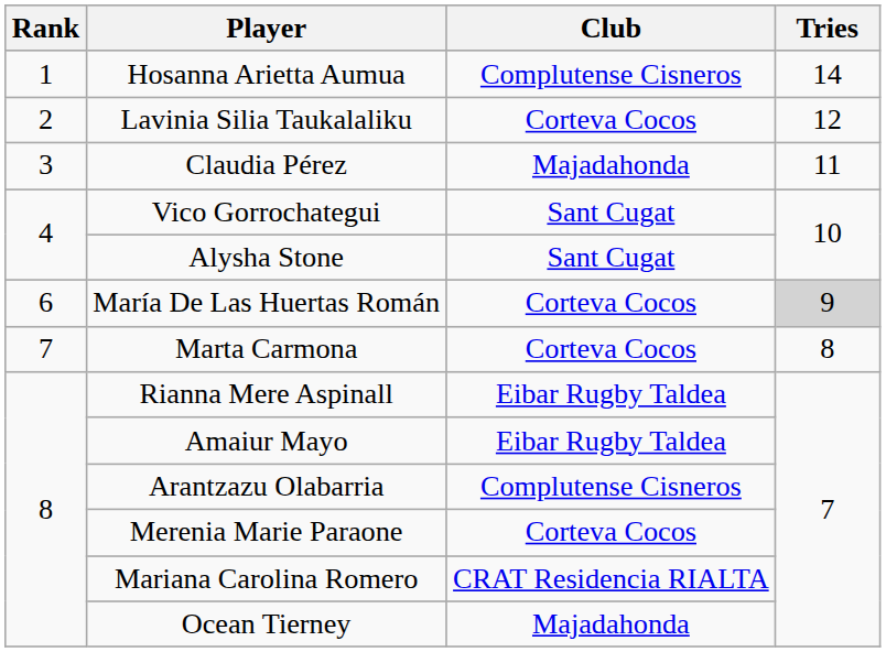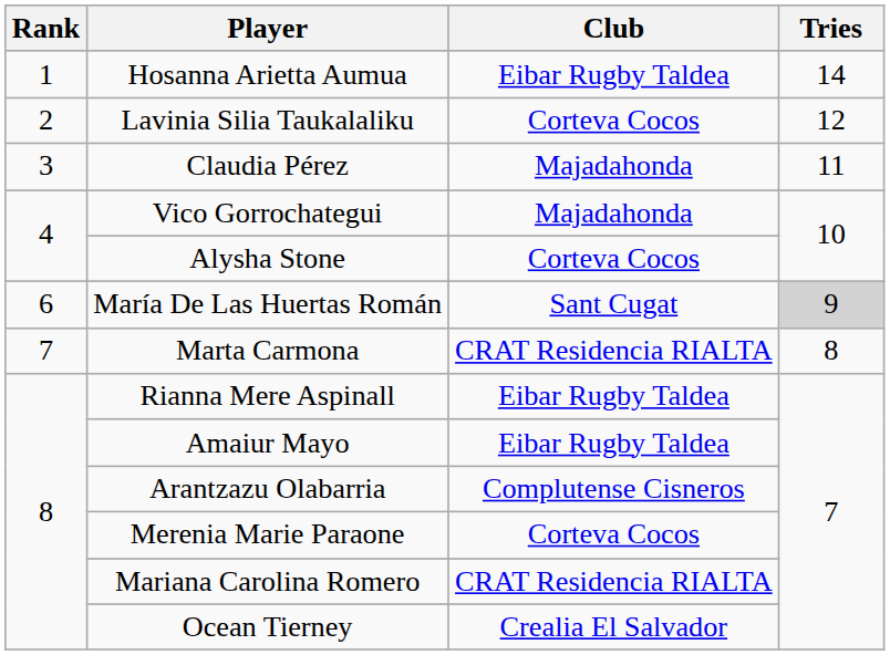Hosanna Arietta Aumua | Club: Complutense Cisneros -> Eibar Rugby Taldea
Vico Gorrochategui | Club: Sant Cugat -> Majadahonda
Alysha Stone | Club: Sant Cugat -> Corteva Cocos
María De Las Huertas Román | Club: Corteva Cocos -> Sant Cugat
Marta Carmona | Club: Corteva Cocos -> CRAT Residencia RIALTA
Ocean Tierney | Club: Majadahonda -> Crealia El Salvador
